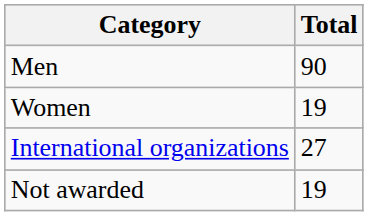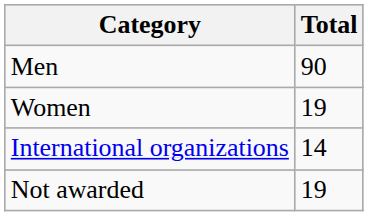International organizations | Total: 27 -> 14
